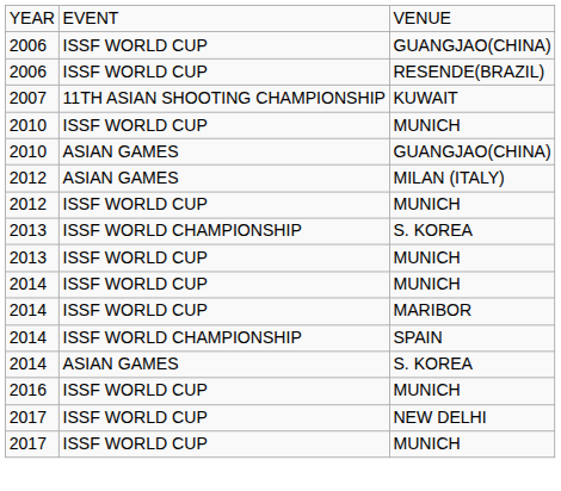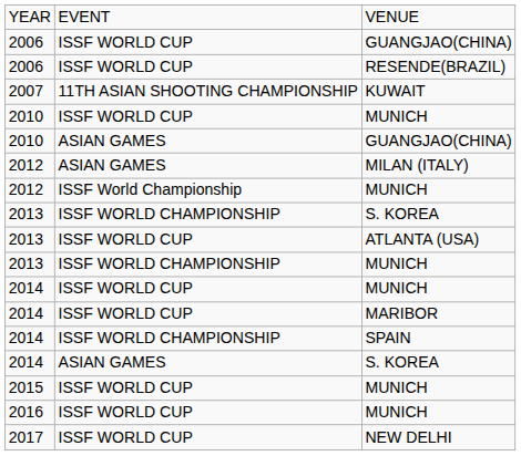2012 / MUNICH | column 2: ISSF WORLD CUP -> ISSF World Championship
+ row: 2013 | ISSF WORLD CUP | ATLANTA (USA)
2013 / MUNICH | column 2: ISSF WORLD CUP -> ISSF WORLD CHAMPIONSHIP
+ row: 2015 | ISSF WORLD CUP | MUNICH
- row: 2017 | ISSF WORLD CUP | MUNICH
